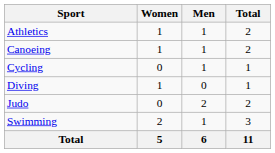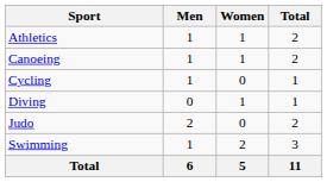columns swapped: Men <-> Women
